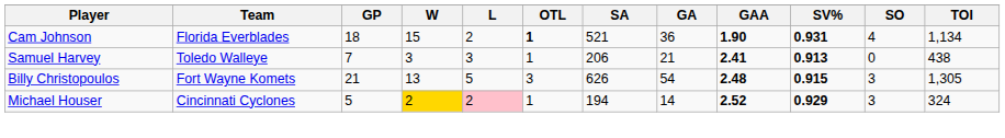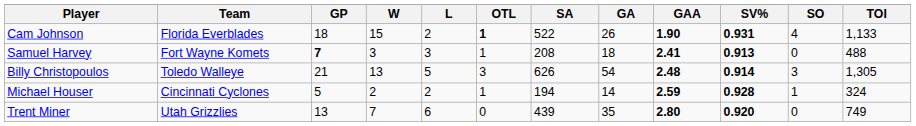Cam Johnson | SA: 521 -> 522
Cam Johnson | GA: 36 -> 26
Cam Johnson | TOI: 1,134 -> 1,133
Samuel Harvey | Team: Toledo Walleye -> Fort Wayne Komets
Samuel Harvey | GP: normal -> bold
Samuel Harvey | SA: 206 -> 208
Samuel Harvey | GA: 21 -> 18
Samuel Harvey | TOI: 438 -> 488
Billy Christopoulos | Team: Fort Wayne Komets -> Toledo Walleye
Billy Christopoulos | SV%: 0.915 -> 0.914
Michael Houser | W: gold background -> no background
Michael Houser | L: pink background -> no background
Michael Houser | GAA: 2.52 -> 2.59
Michael Houser | SV%: 0.929 -> 0.928
Michael Houser | SO: 3 -> 1
+ row: Trent Miner | Utah Grizzlies | 13 | 7 | 6 | 0 | 439 | 35 | 2.80 | 0.920 | 0 | 749
